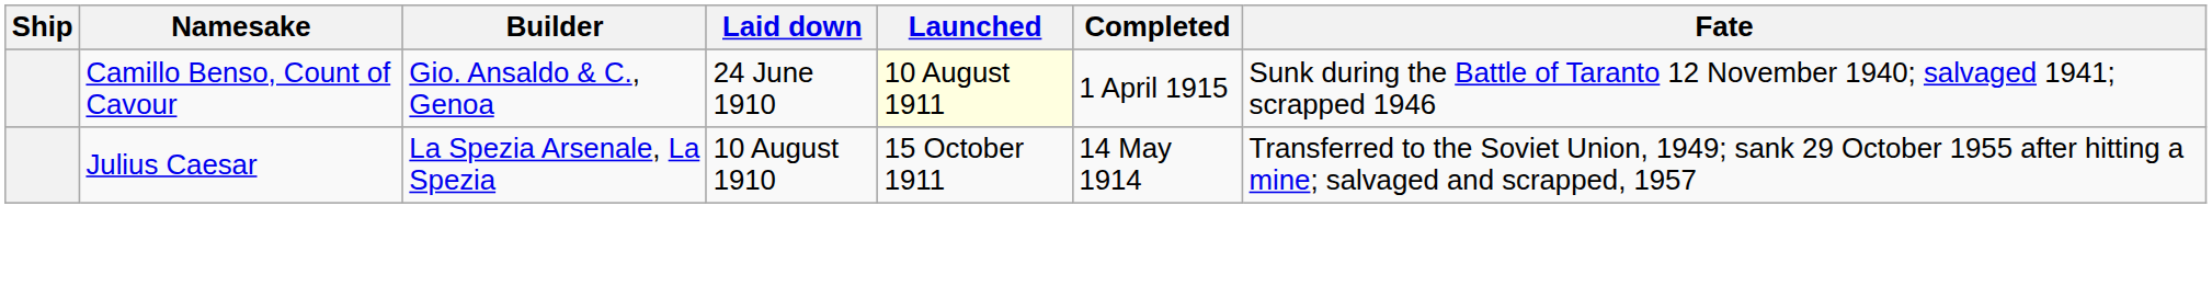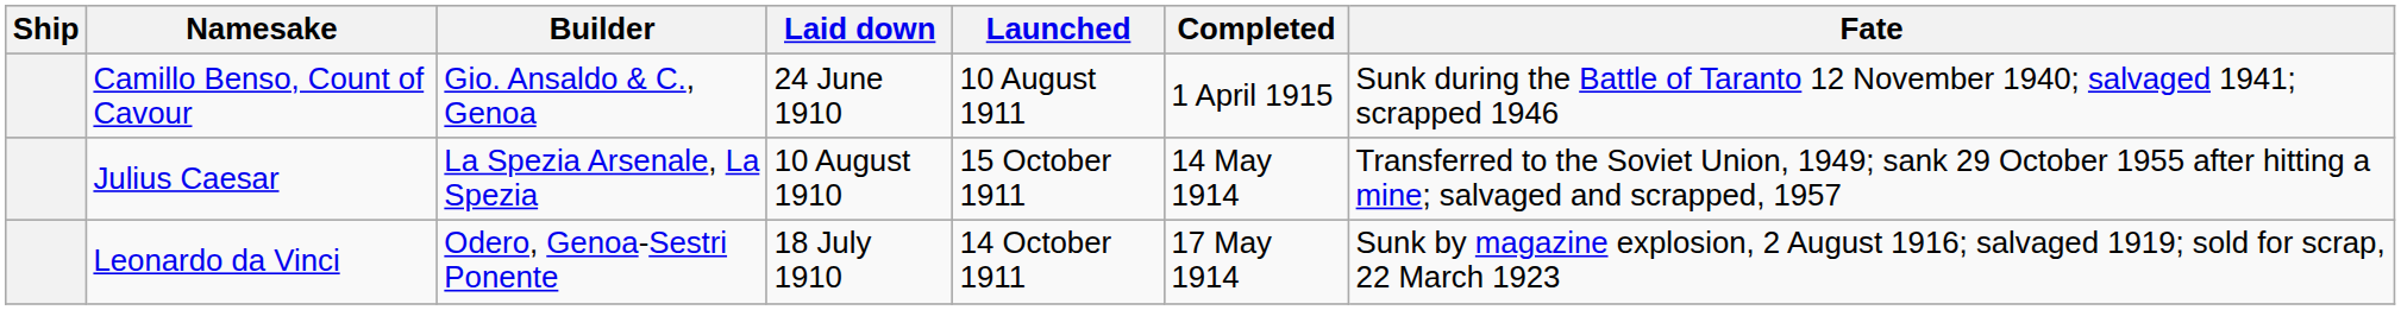Camillo Benso, Count of Cavour | Launched: lightyellow background -> no background
+ row: Leonardo da Vinci | Odero, Genoa-Sestri Ponente | 18 July 1910 | 14 October 1911 | 17 May 1914 | Sunk by magazine explosion, 2 August 1916; salvaged 1919; sold for scrap, 22 March 1923
